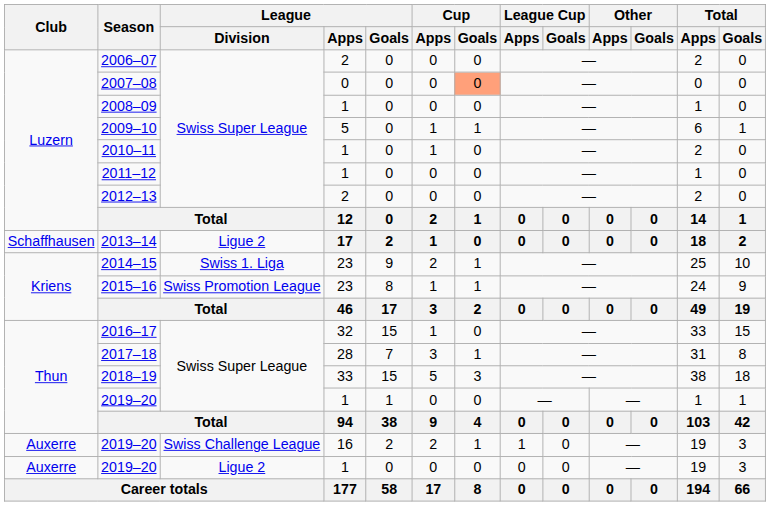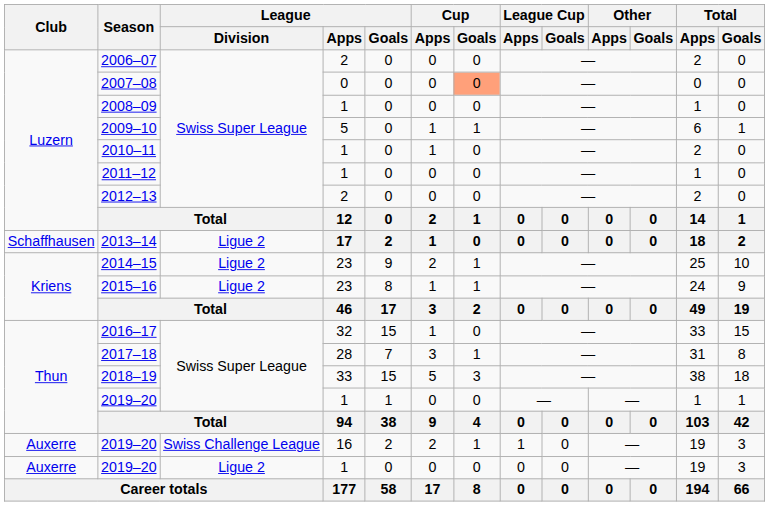2014–15 | League / Division: Swiss 1. Liga -> Ligue 2
2015–16 | League / Division: Swiss Promotion League -> Ligue 2
